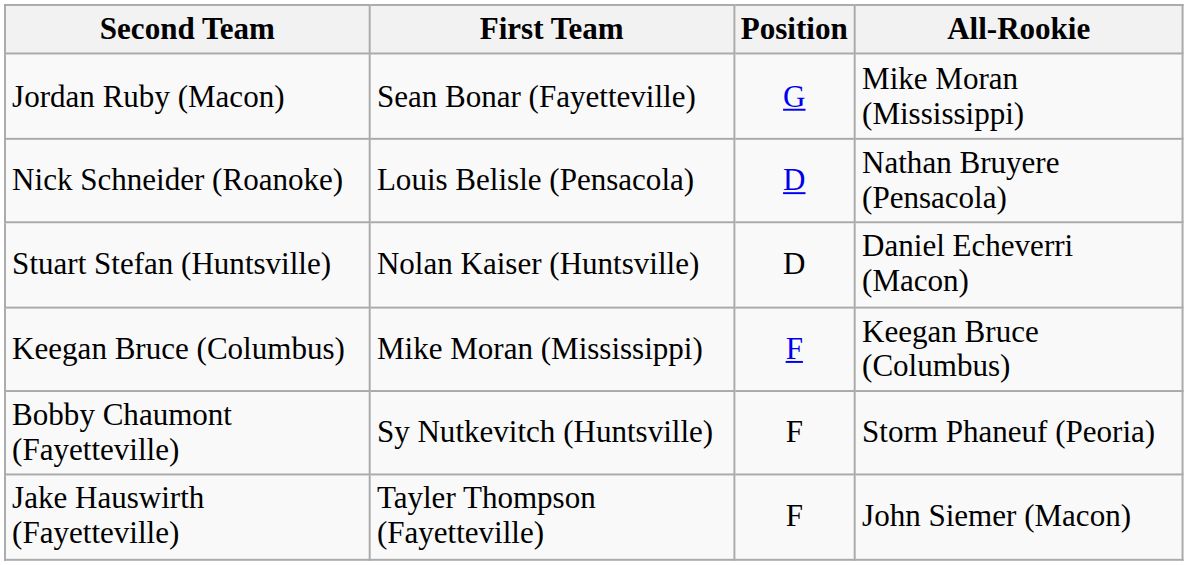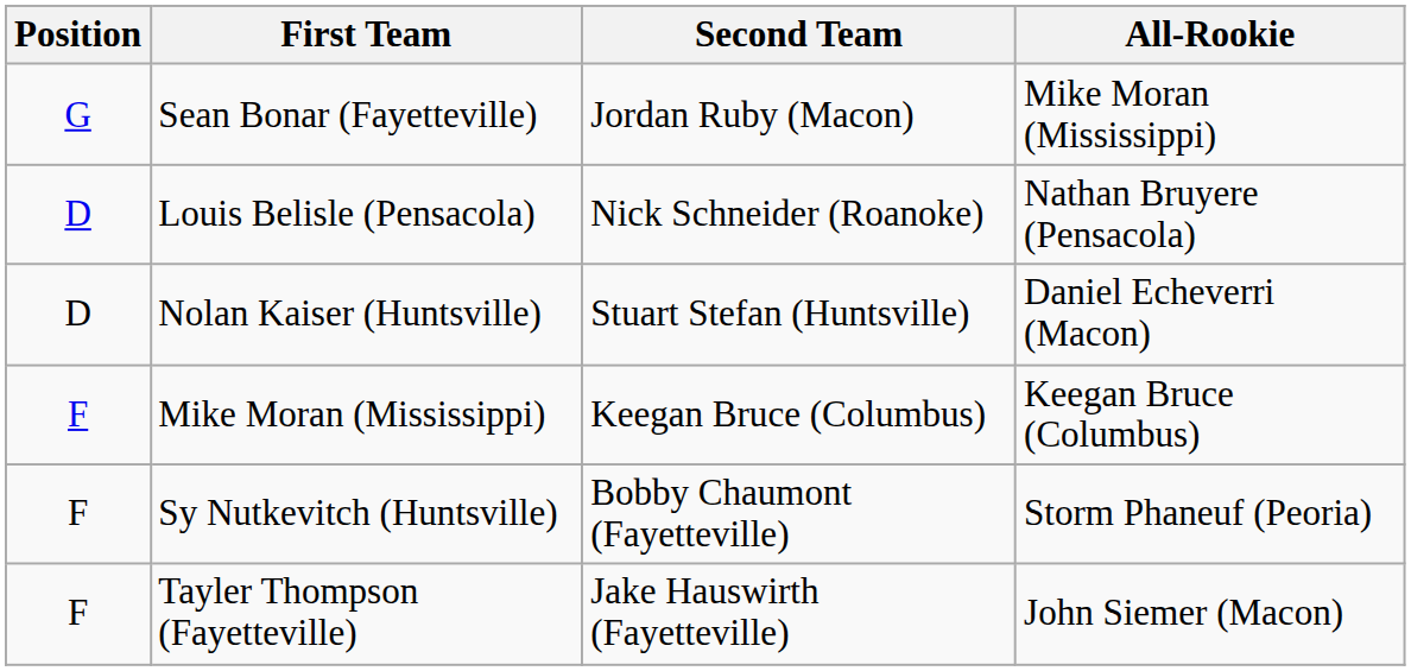columns swapped: Position <-> Second Team
